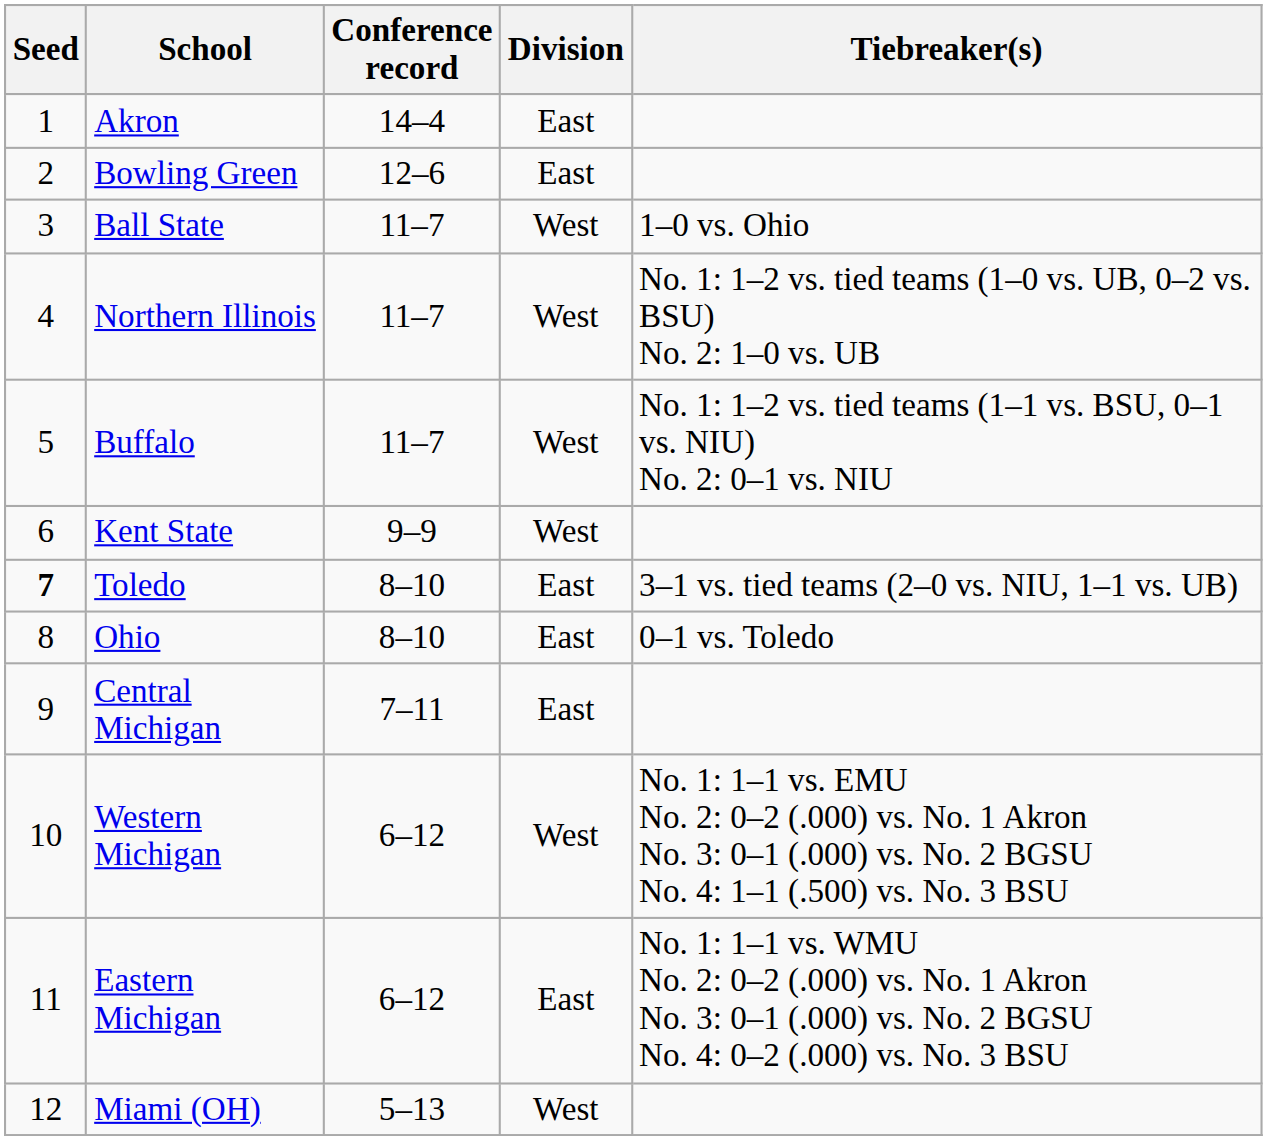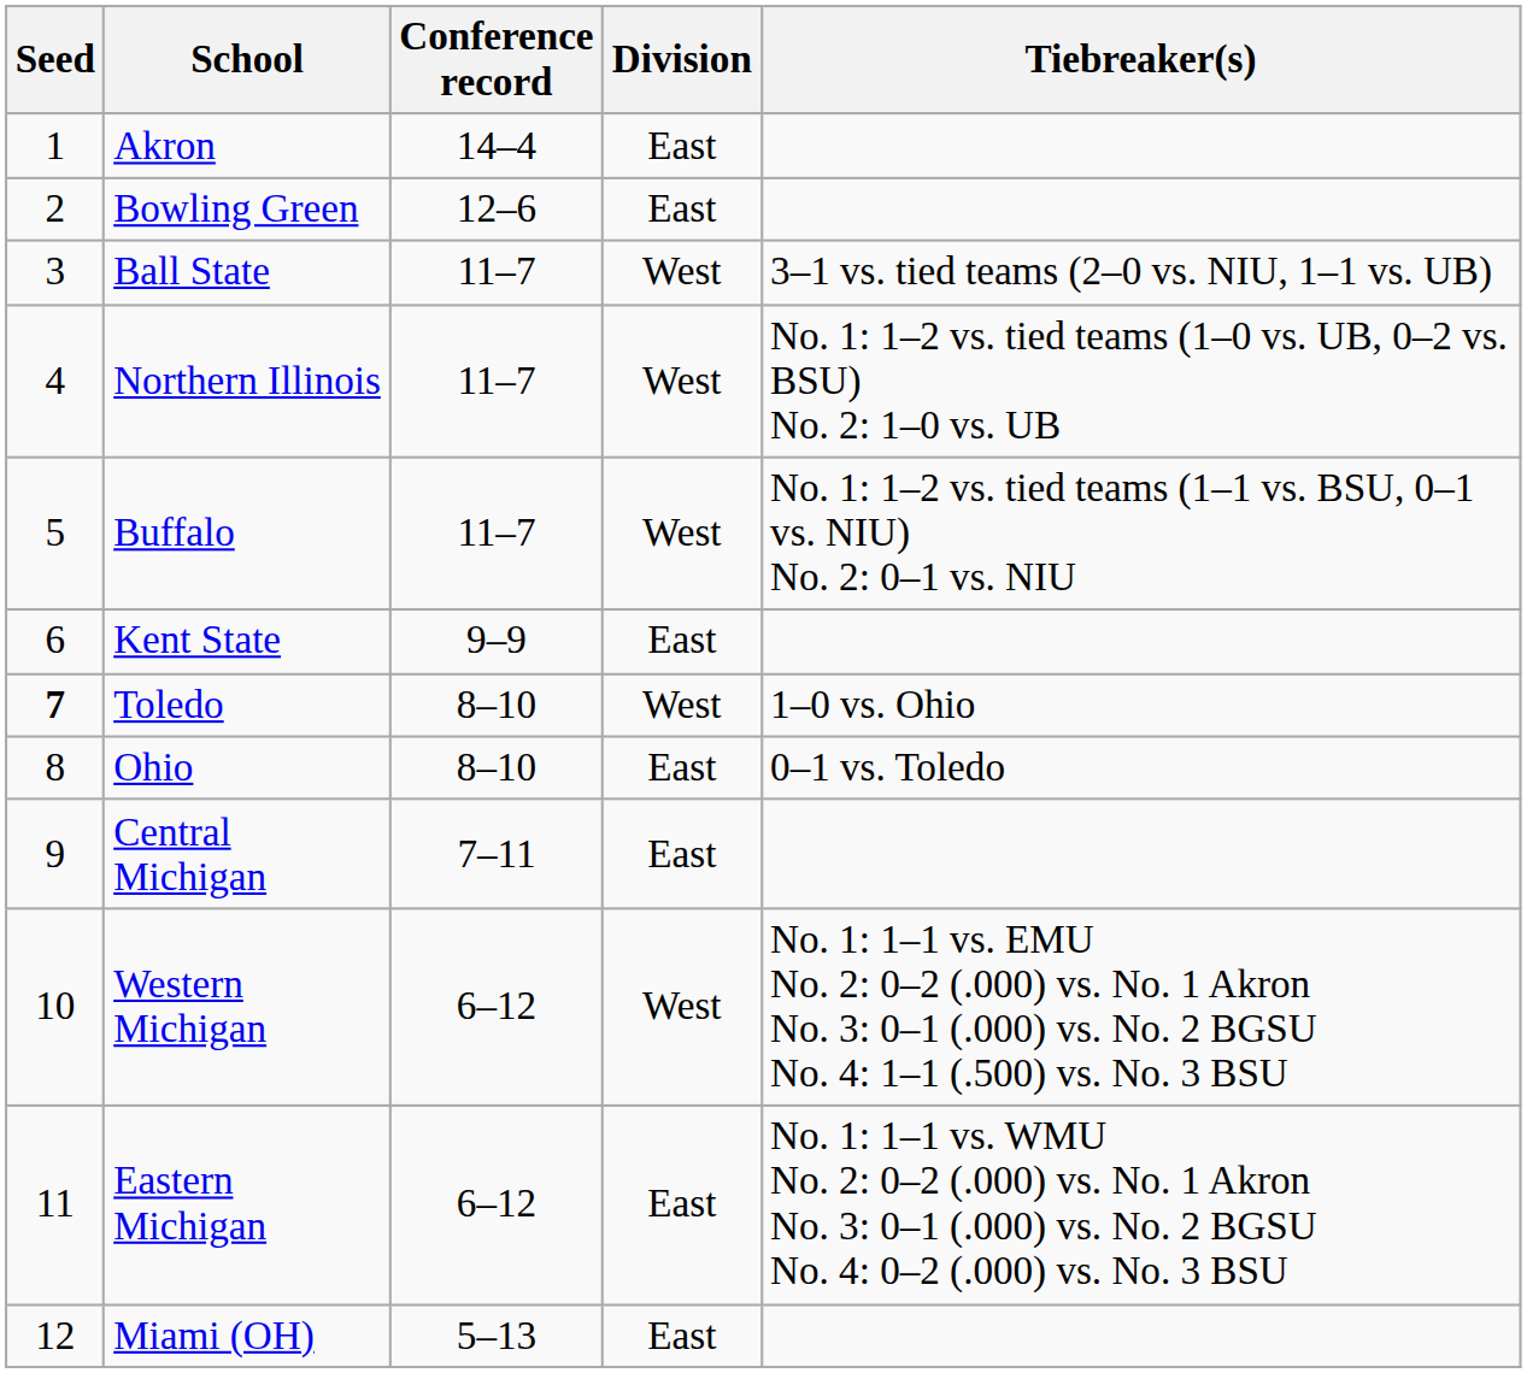Ball State | Tiebreaker(s): 1–0 vs. Ohio -> 3–1 vs. tied teams (2–0 vs. NIU, 1–1 vs. UB)
Kent State | Division: West -> East
Toledo | Division: East -> West
Toledo | Tiebreaker(s): 3–1 vs. tied teams (2–0 vs. NIU, 1–1 vs. UB) -> 1–0 vs. Ohio
Miami (OH) | Division: West -> East
